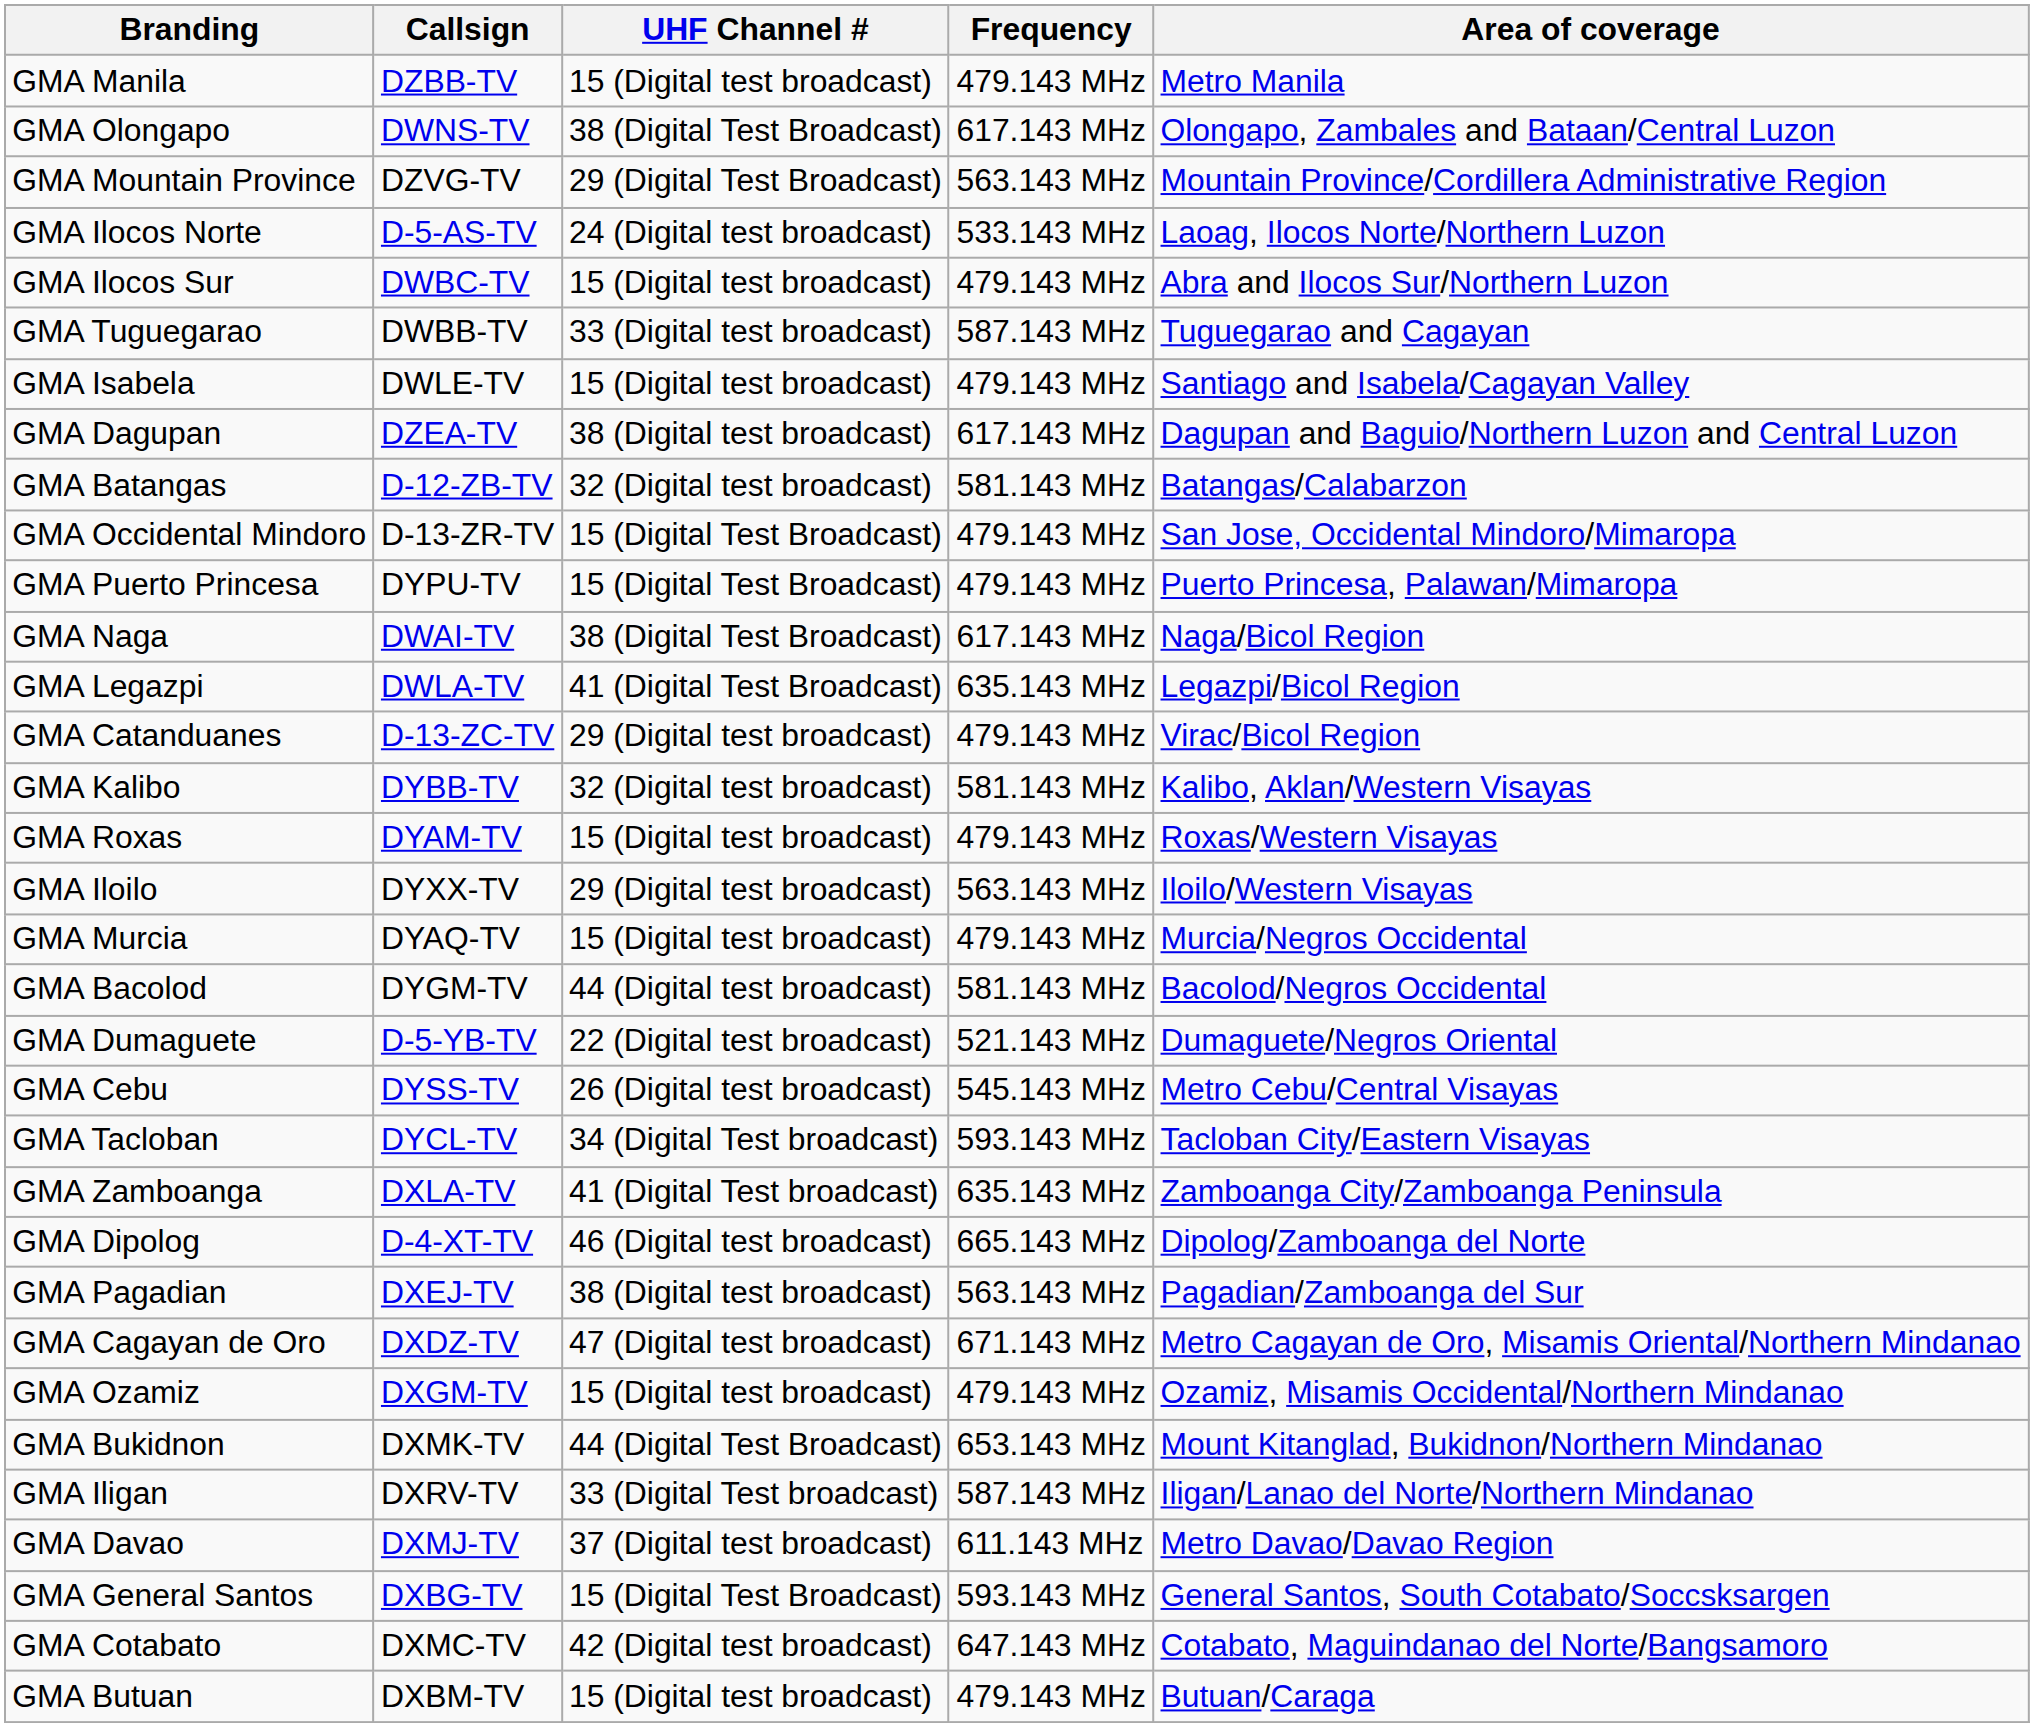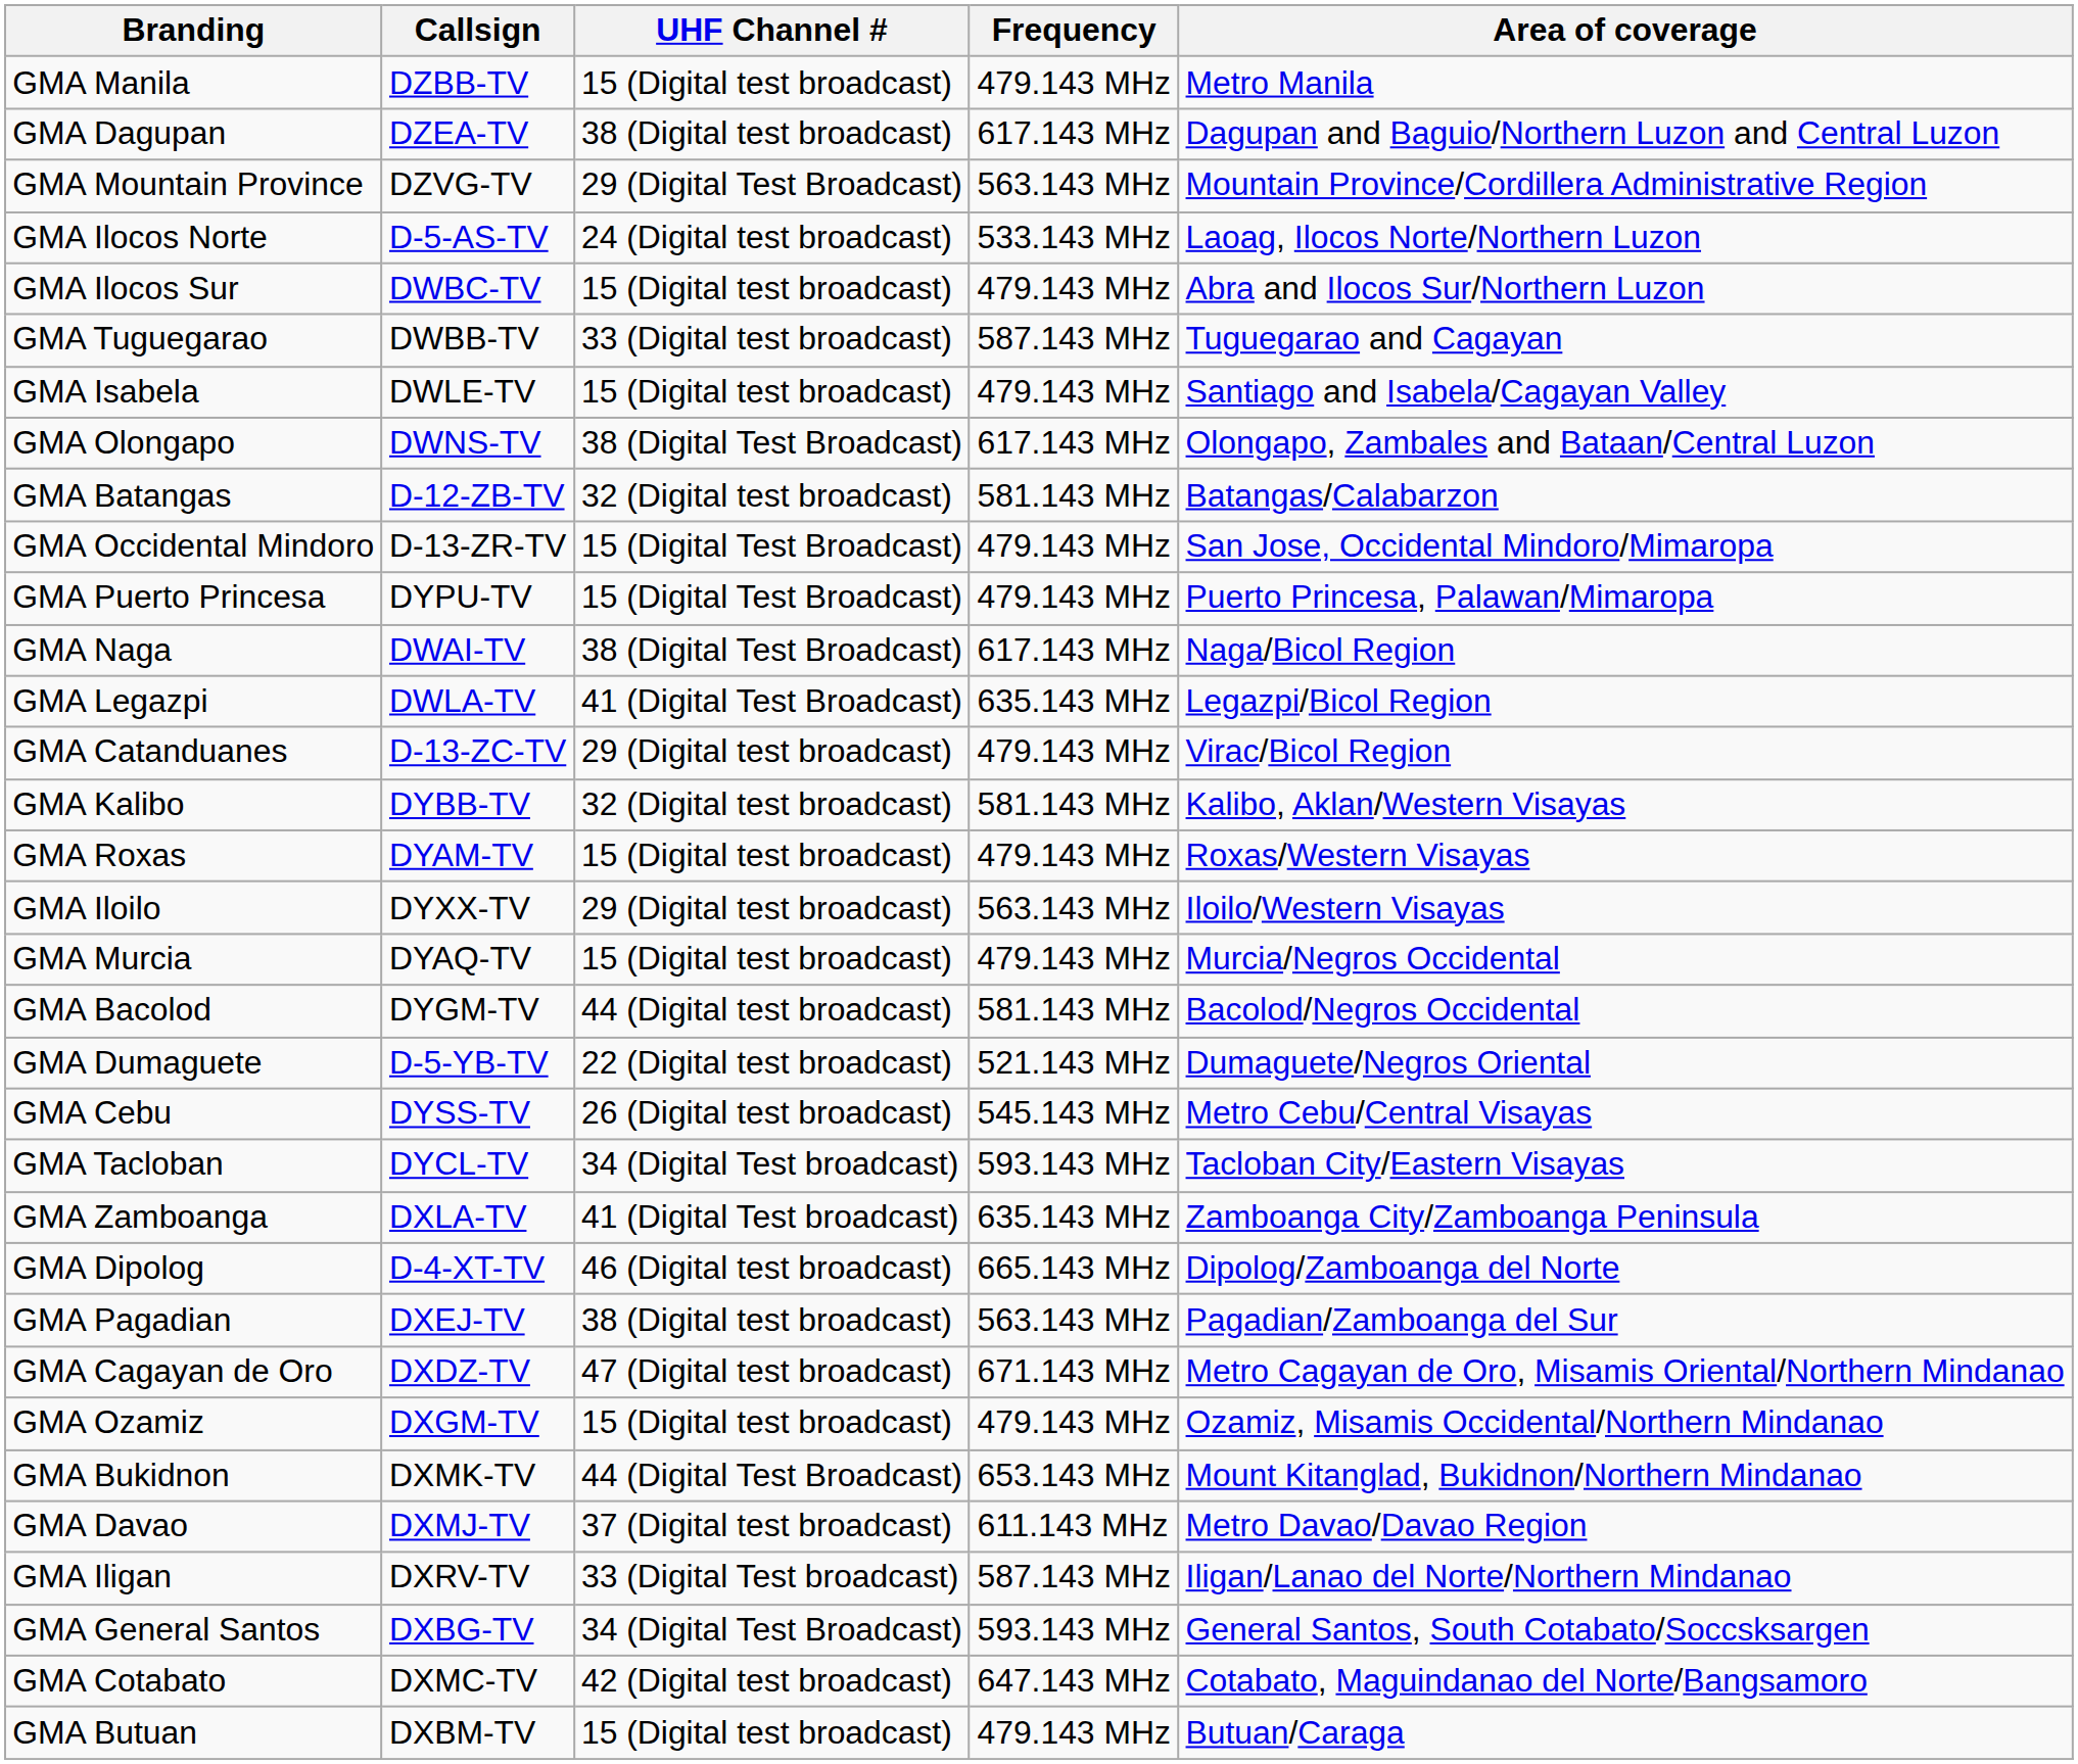rows swapped: GMA Dagupan <-> GMA Olongapo
rows swapped: GMA Iligan <-> GMA Davao
GMA General Santos | UHF Channel #: 15 (Digital Test Broadcast) -> 34 (Digital Test Broadcast)
